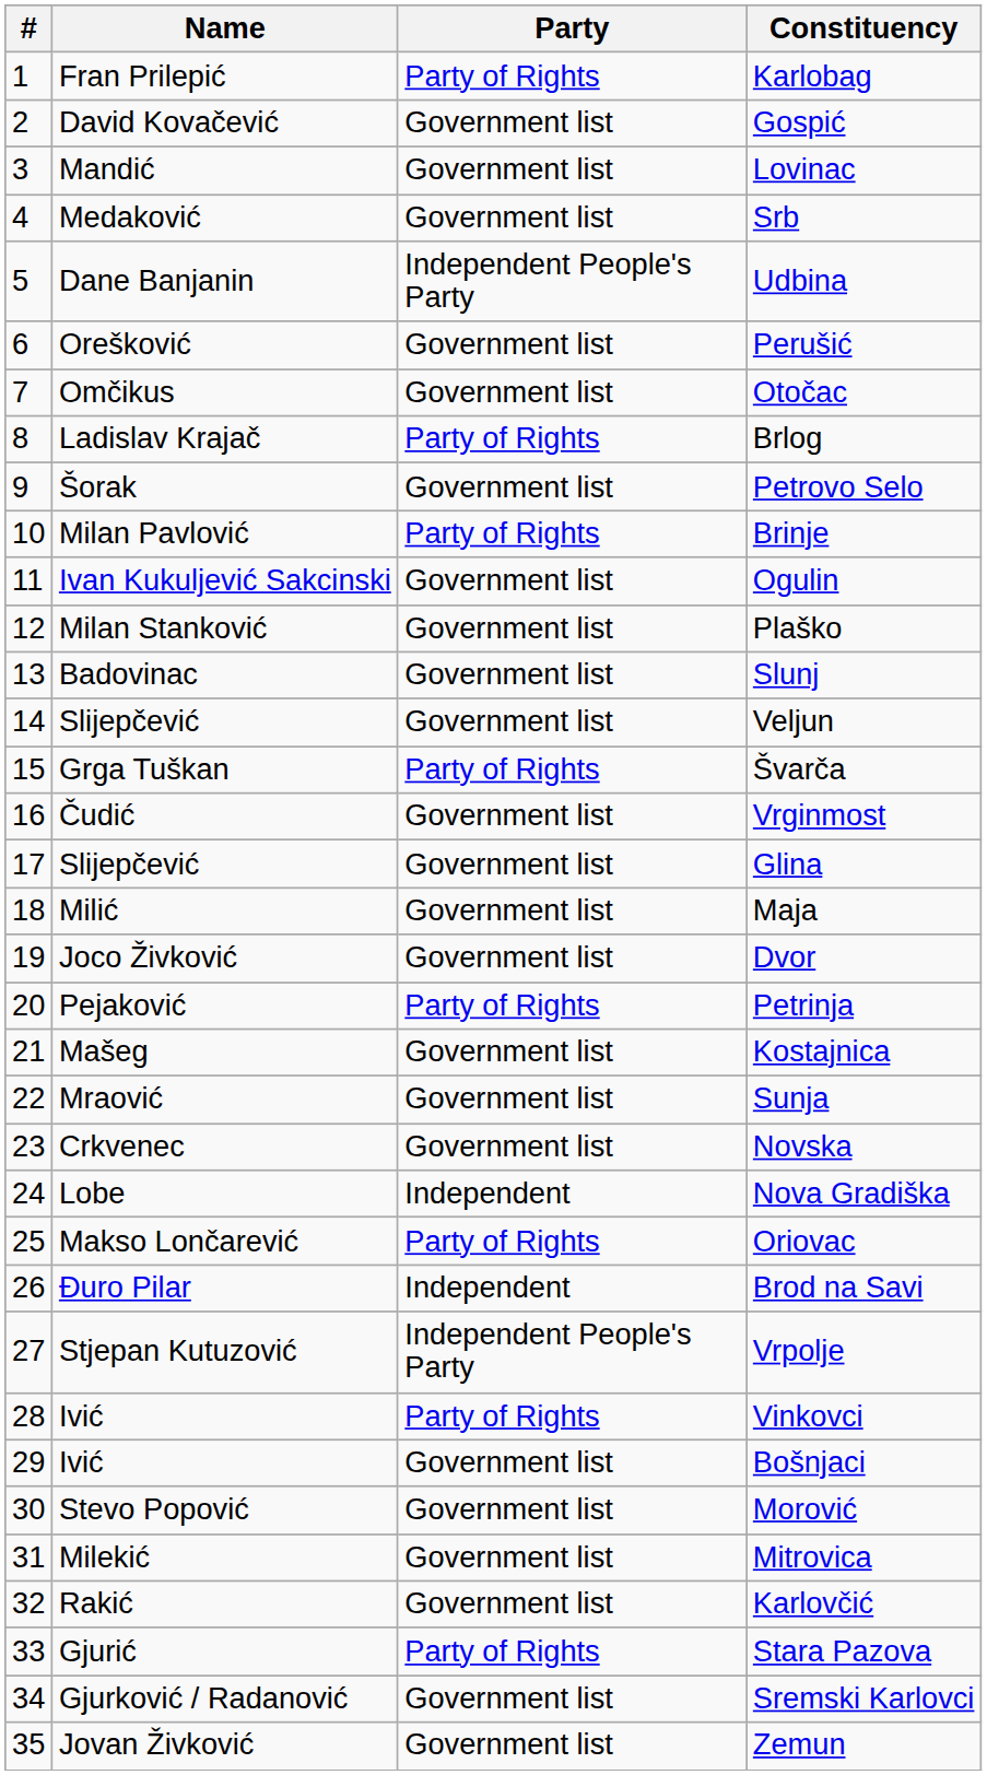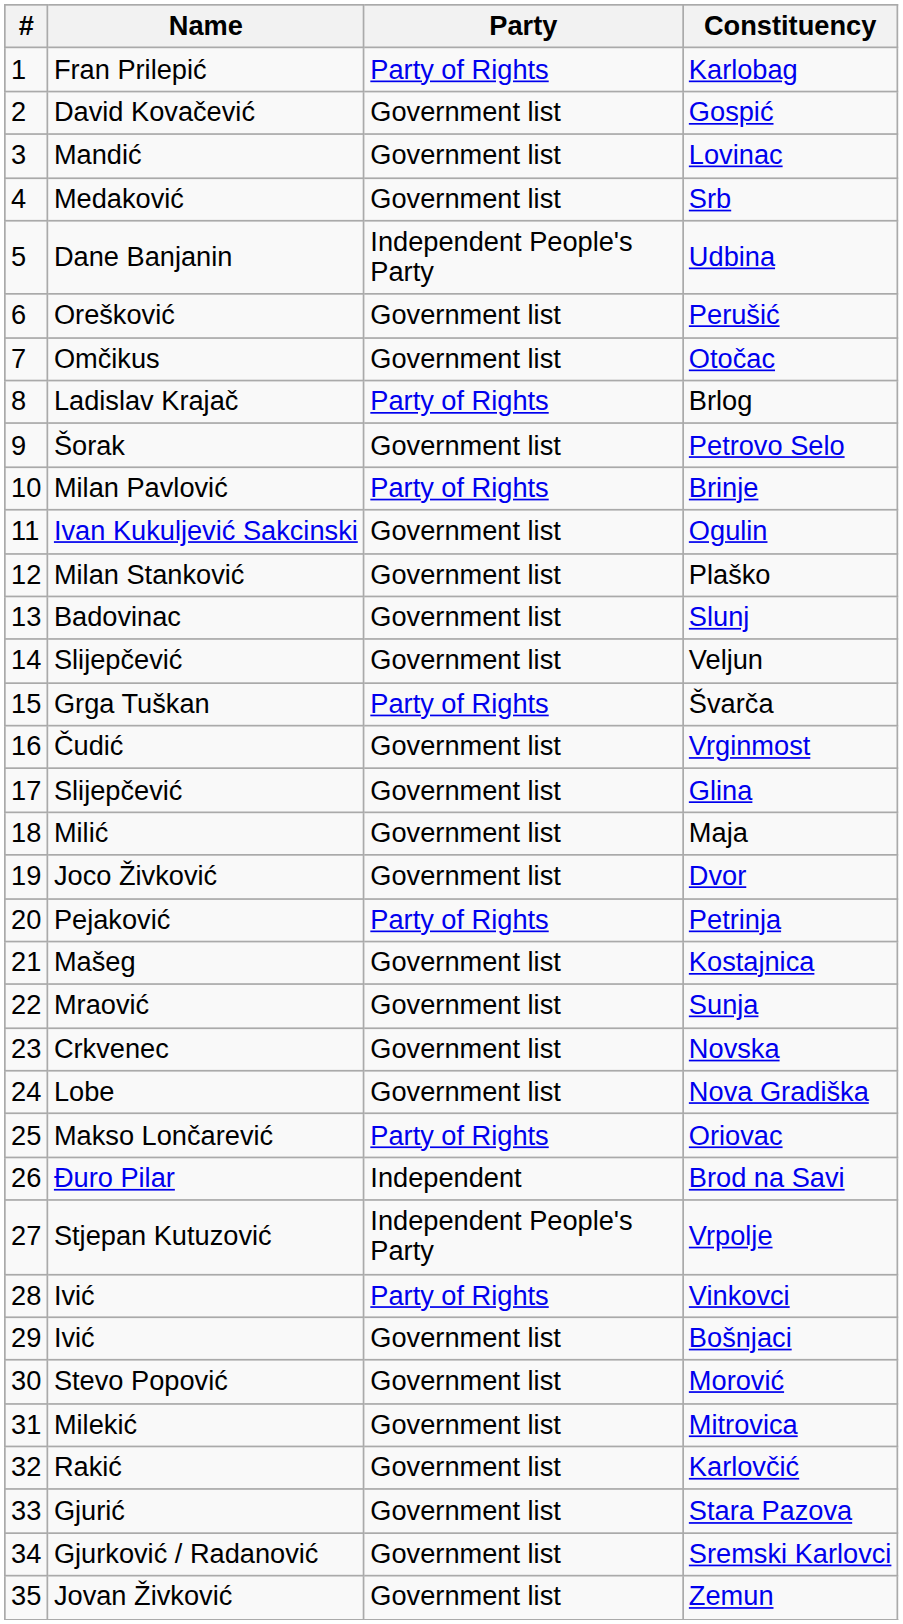Nova Gradiška | Party: Independent -> Government list
Stara Pazova | Party: Party of Rights -> Government list
